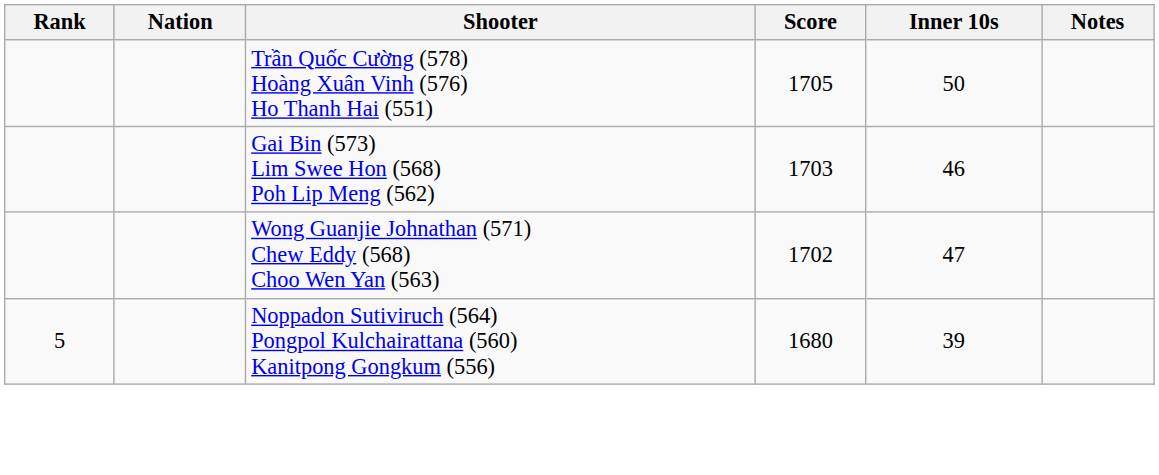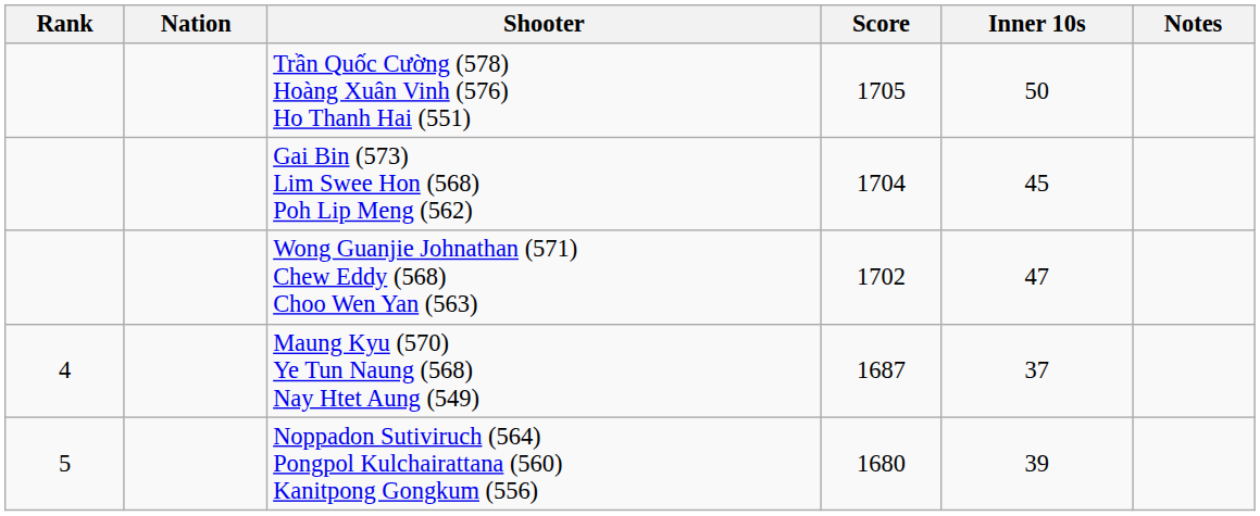Gai Bin (573) Lim Swee Hon (568) Poh Lip Meng (562) | Score: 1703 -> 1704
Gai Bin (573) Lim Swee Hon (568) Poh Lip Meng (562) | Inner 10s: 46 -> 45
+ row: 4 | Maung Kyu (570) Ye Tun Naung (568) Nay Htet Aung (549) | 1687 | 37
